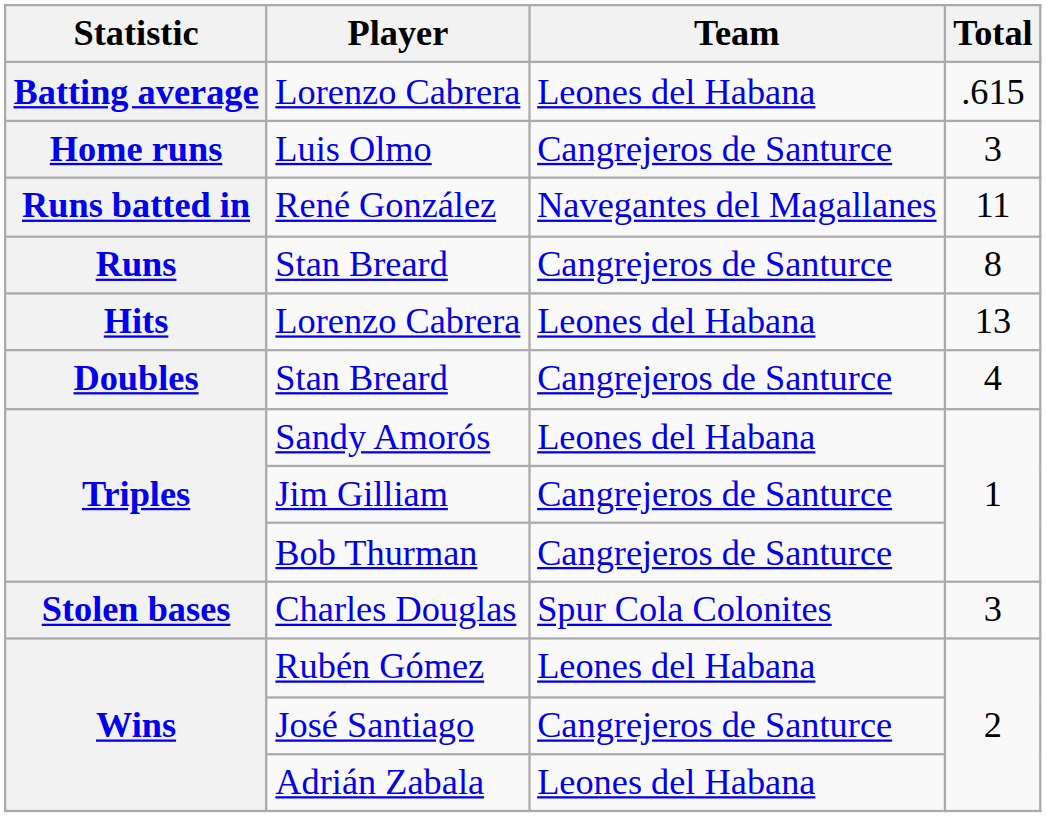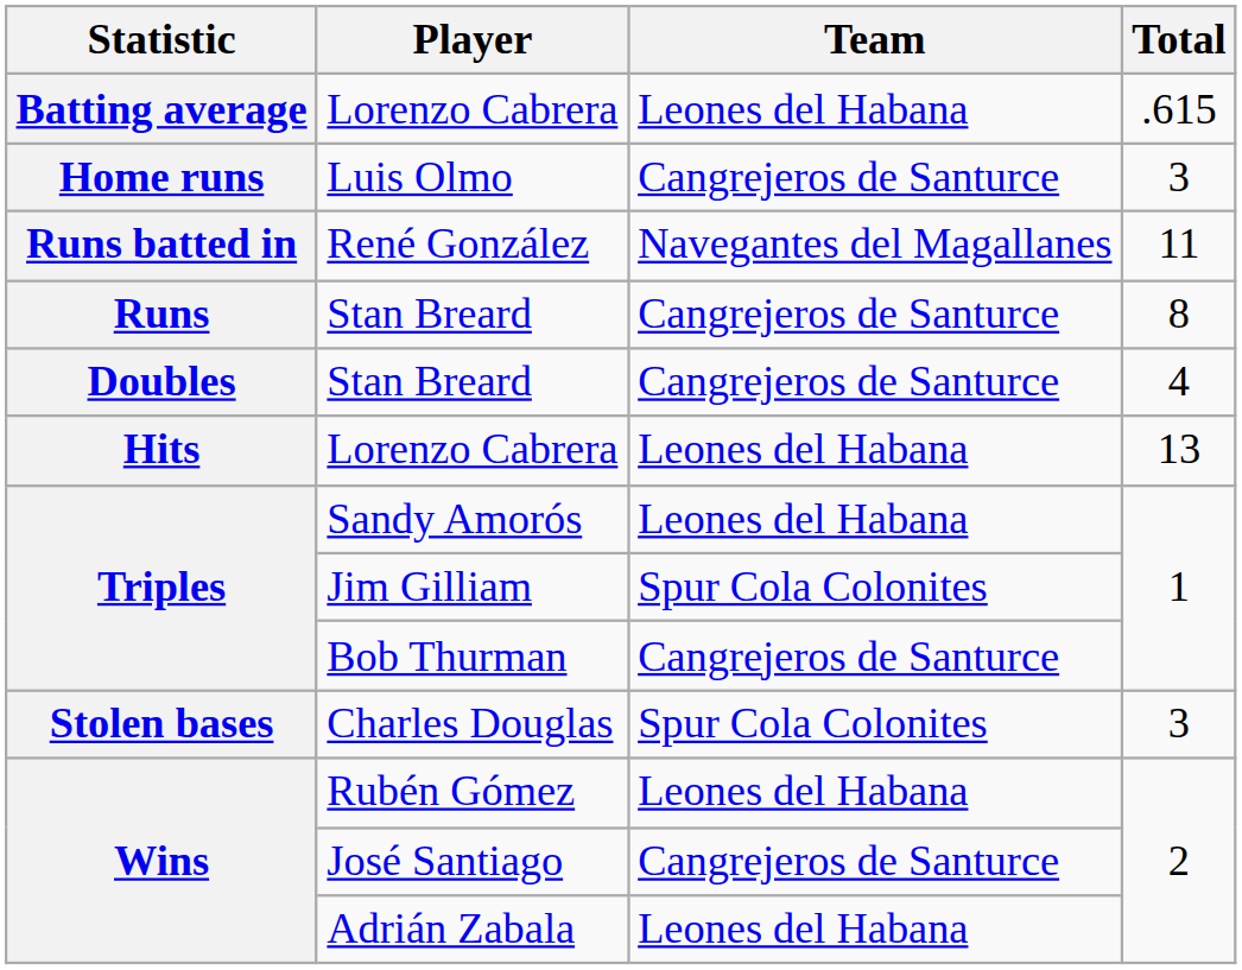rows swapped: Hits / Lorenzo Cabrera <-> Doubles / Stan Breard
Jim Gilliam | Team: Cangrejeros de Santurce -> Spur Cola Colonites
